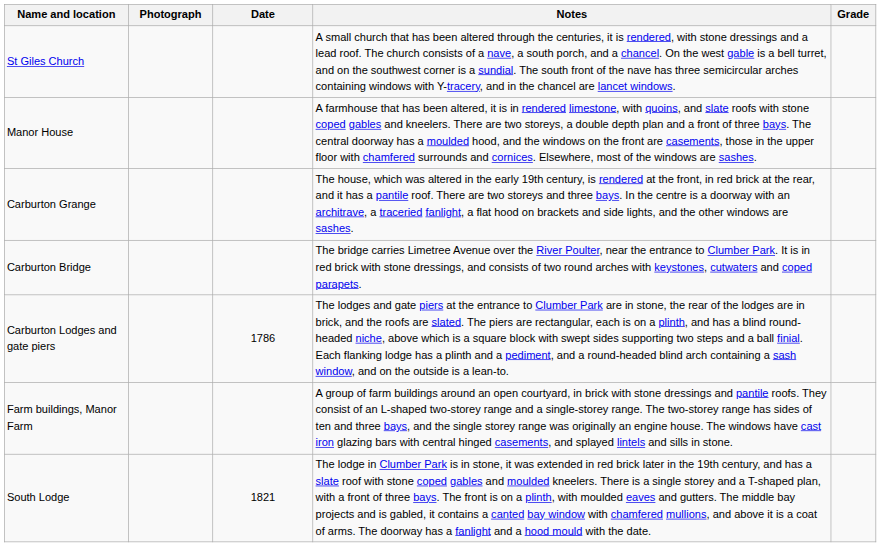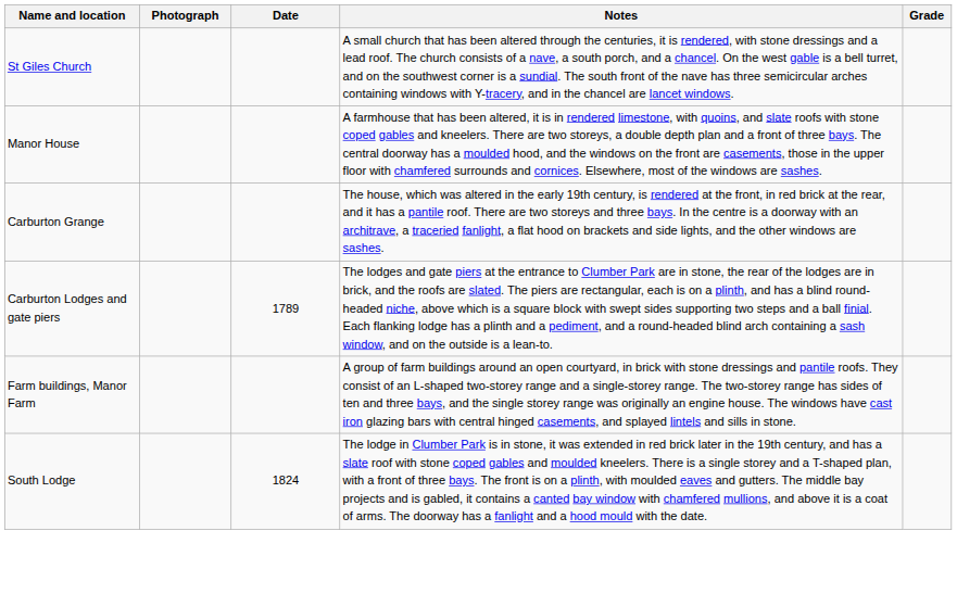- row: Carburton Bridge | The bridge carries Limetree Avenue over the River Poulter, near the entrance to Clumber Park. It is in red brick with stone dressings, and consists of two round arches with keystones, cutwaters and coped parapets.
Carburton Lodges and gate piers | Date: 1786 -> 1789
South Lodge | Date: 1821 -> 1824
